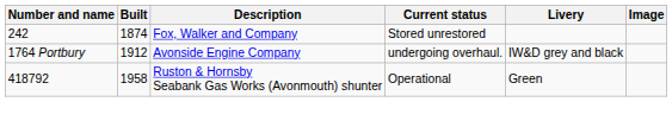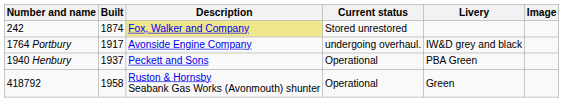242 | Description: no background -> khaki background
1764 Portbury | Built: 1912 -> 1917
+ row: 1940 Henbury | 1937 | Peckett and Sons | Operational | PBA Green
